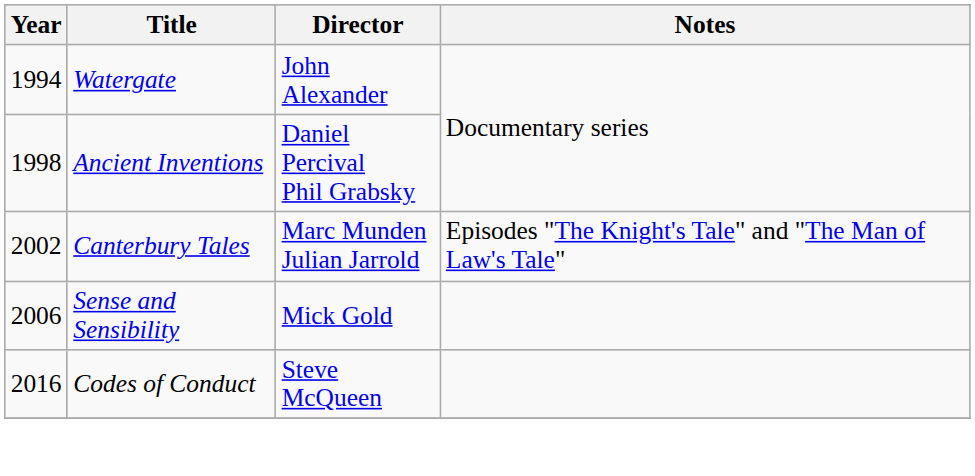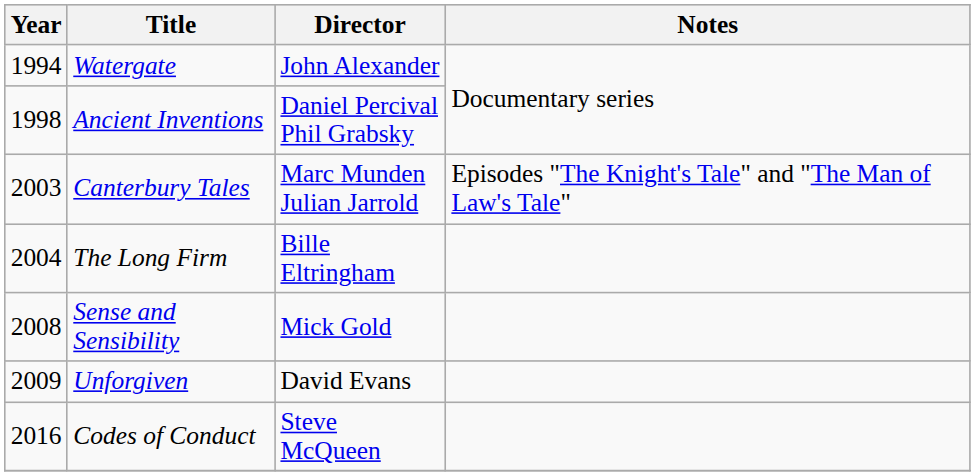Canterbury Tales | Year: 2002 -> 2003
+ row: 2004 | The Long Firm | Bille Eltringham
Sense and Sensibility | Year: 2006 -> 2008
+ row: 2009 | Unforgiven | David Evans
